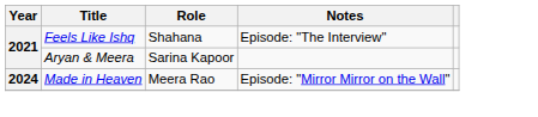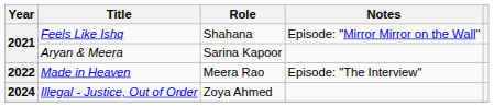Feels Like Ishq | Notes: Episode: "The Interview" -> Episode: "Mirror Mirror on the Wall"
Made in Heaven | Year: 2024 -> 2022
Made in Heaven | Notes: Episode: "Mirror Mirror on the Wall" -> Episode: "The Interview"
+ row: 2024 | Illegal - Justice, Out of Order | Zoya Ahmed
